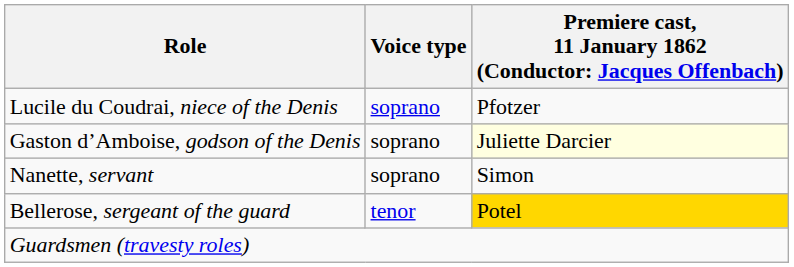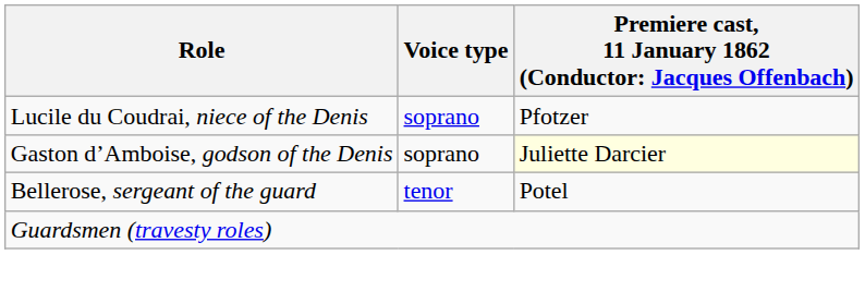- row: Nanette, servant | soprano | Simon
Bellerose, sergeant of the guard | column 3: gold background -> no background
